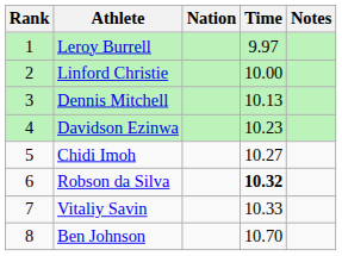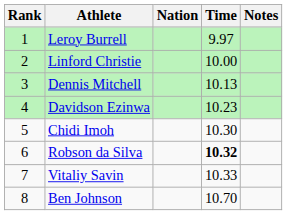Chidi Imoh | Time: 10.27 -> 10.30
